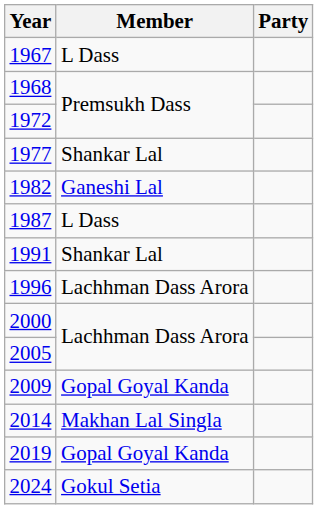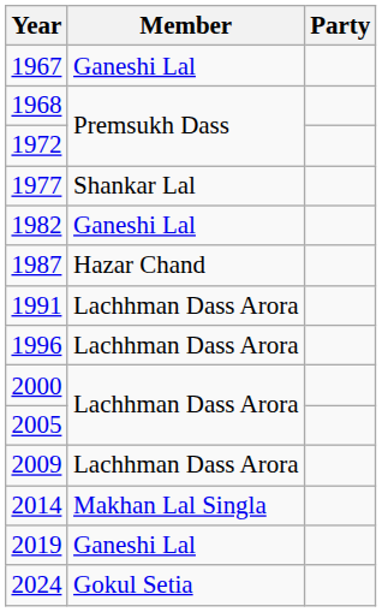1967 | Member: L Dass -> Ganeshi Lal
1987 | Member: L Dass -> Hazar Chand
1991 | Member: Shankar Lal -> Lachhman Dass Arora
2009 | Member: Gopal Goyal Kanda -> Lachhman Dass Arora
2019 | Member: Gopal Goyal Kanda -> Ganeshi Lal
